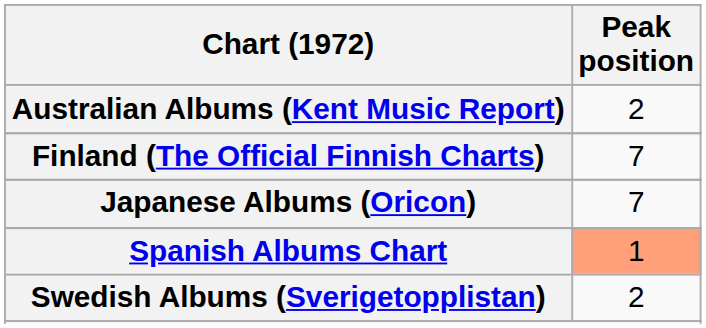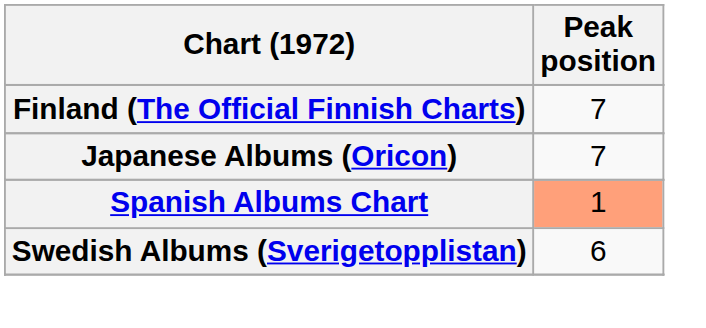- row: Australian Albums (Kent Music Report) | 2
Swedish Albums (Sverigetopplistan) | Peak position: 2 -> 6
